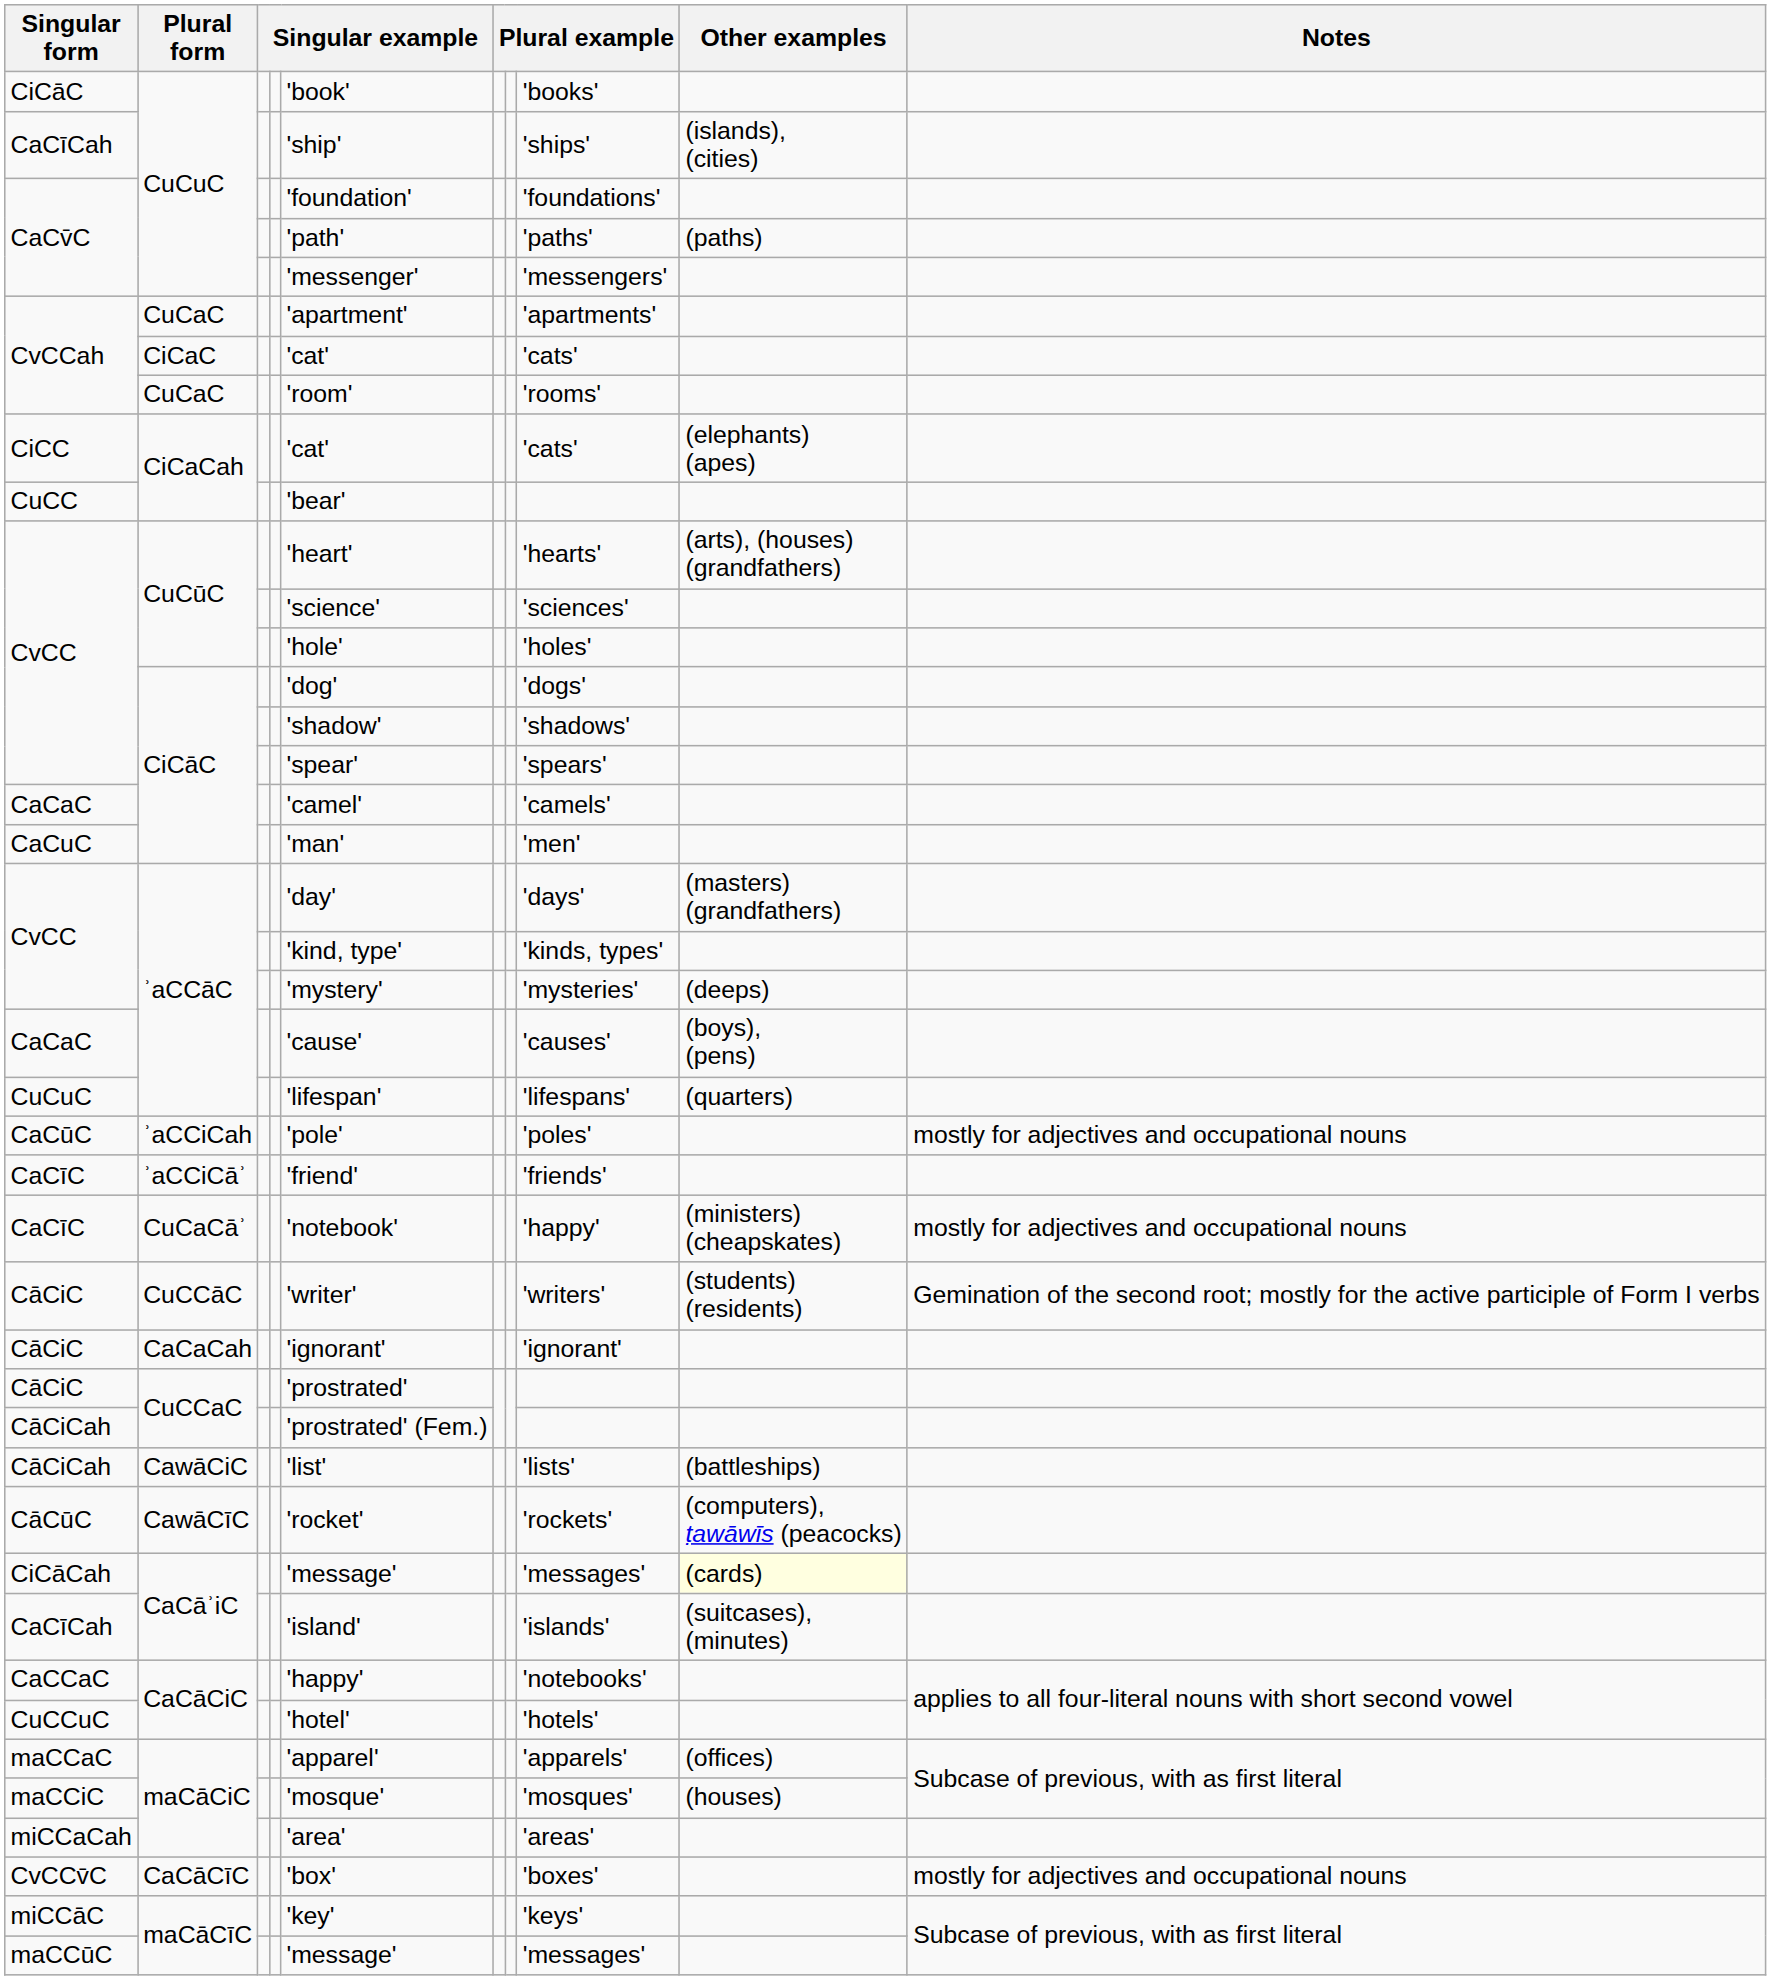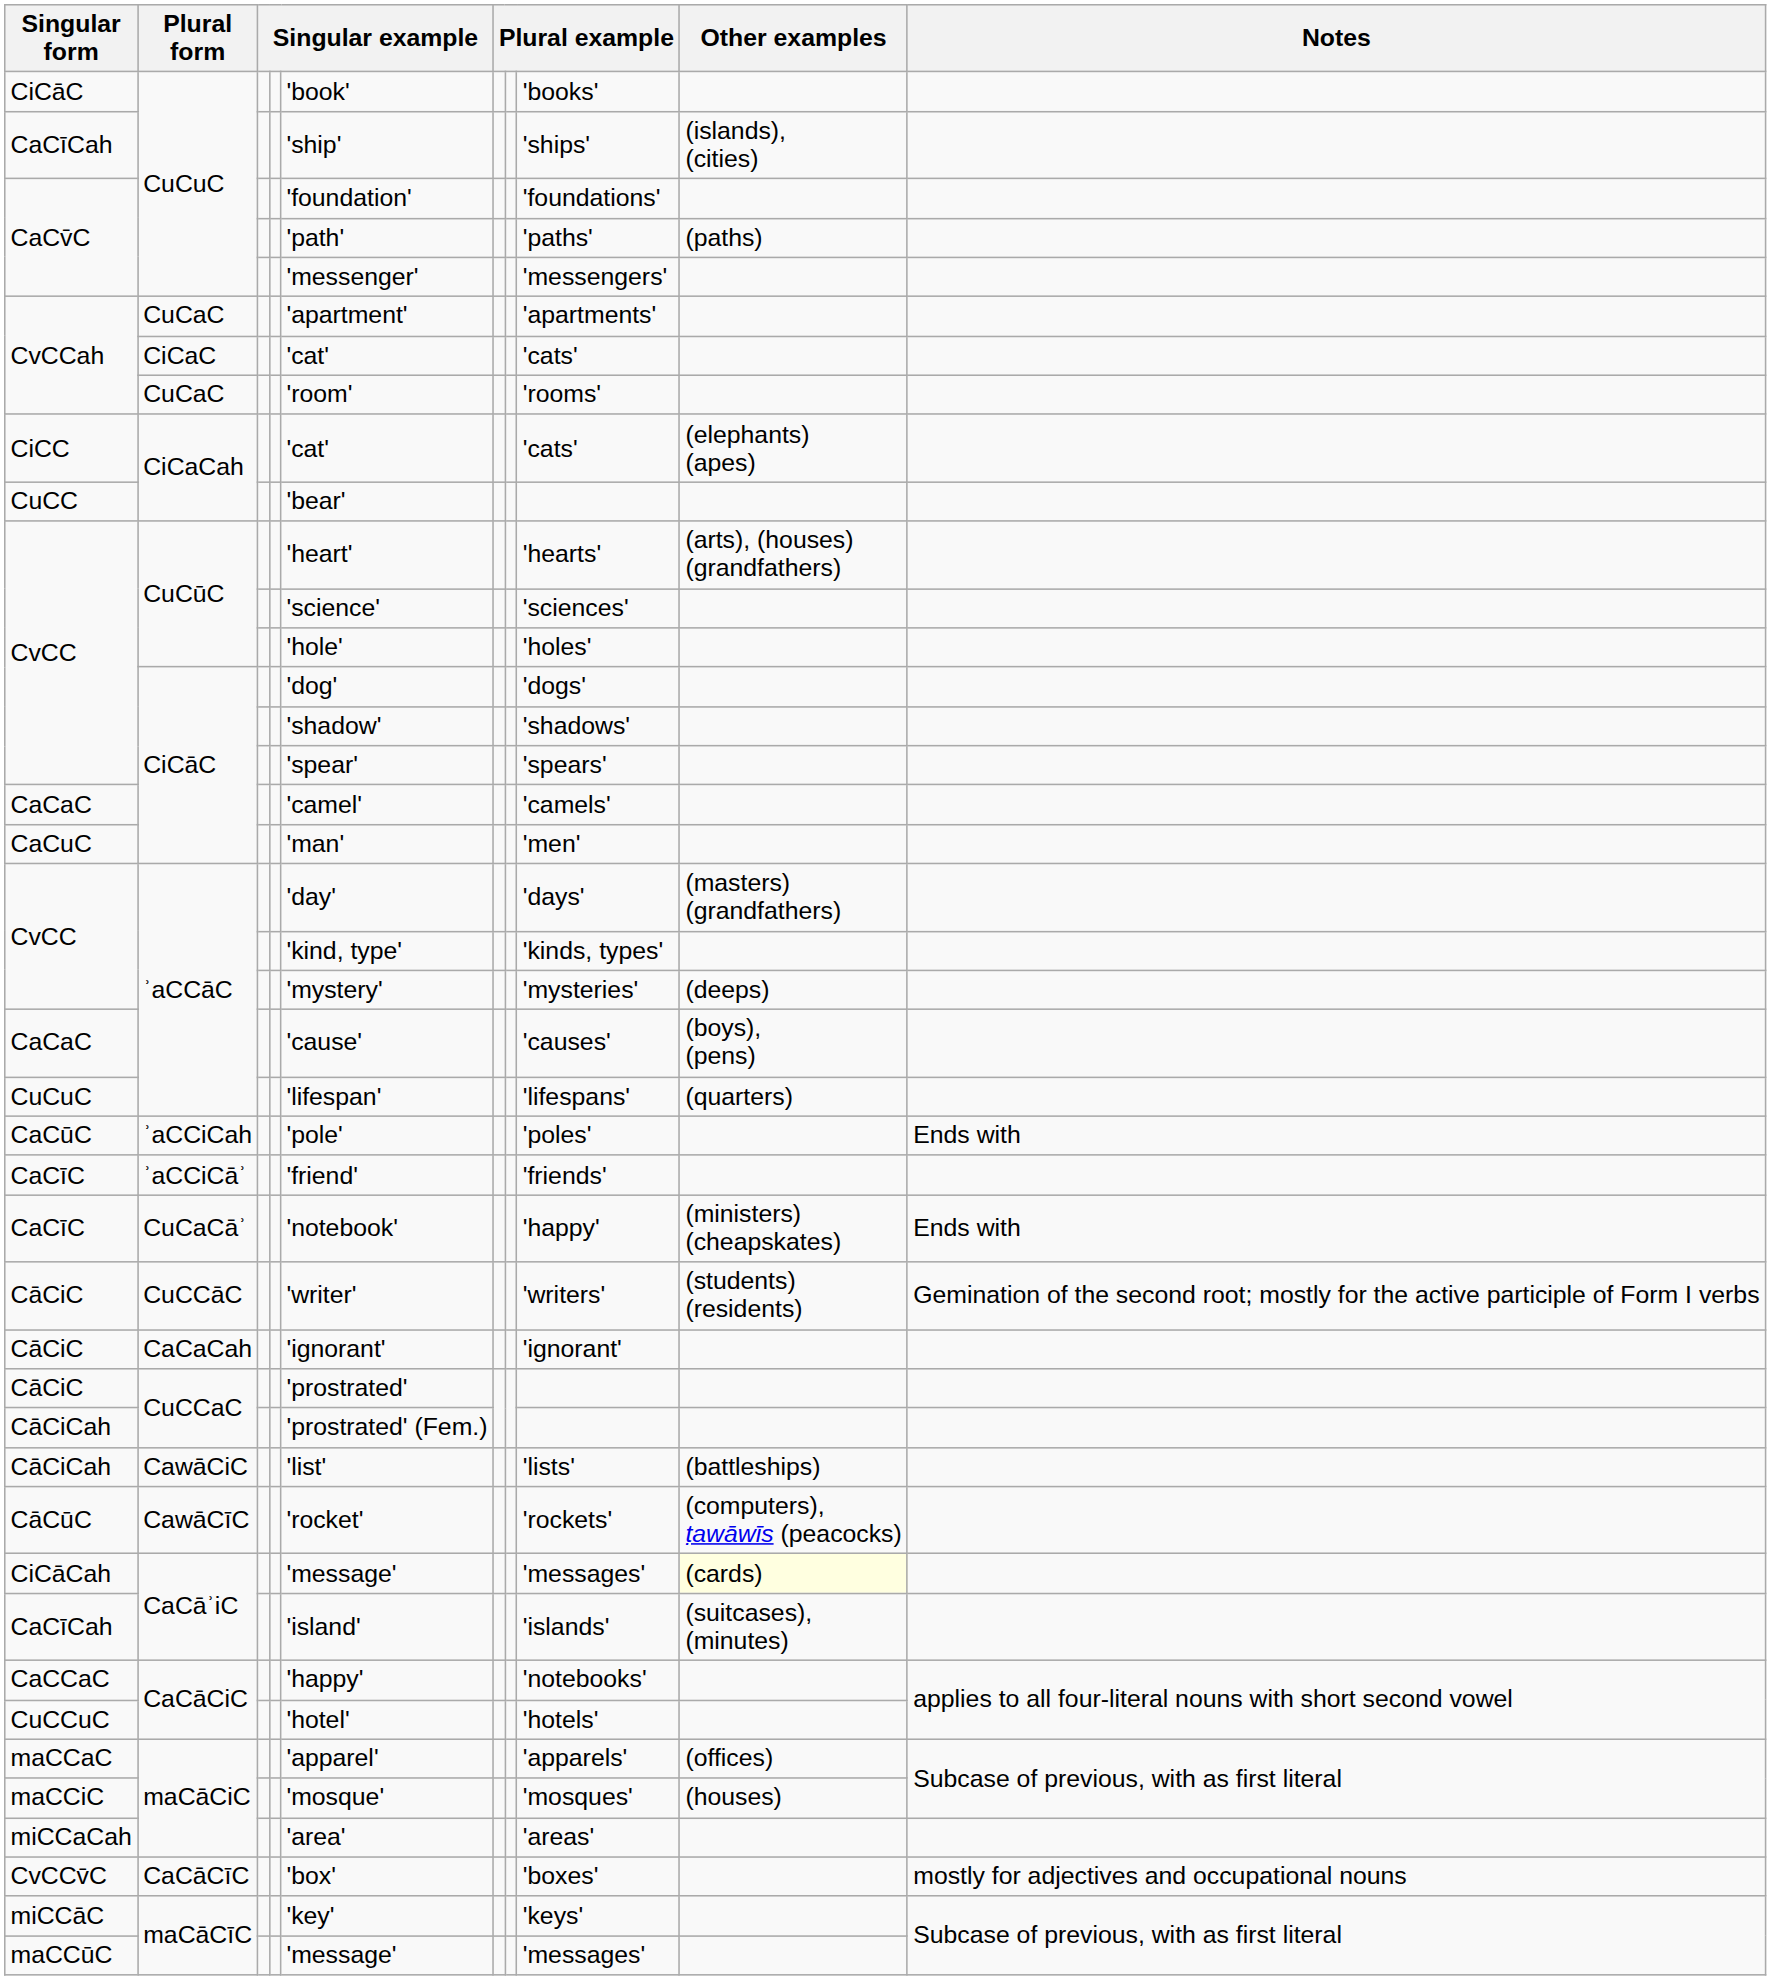CaCūC | Notes: mostly for adjectives and occupational nouns -> Ends with
CaCīC / CuCaCāʾ | Notes: mostly for adjectives and occupational nouns -> Ends with
